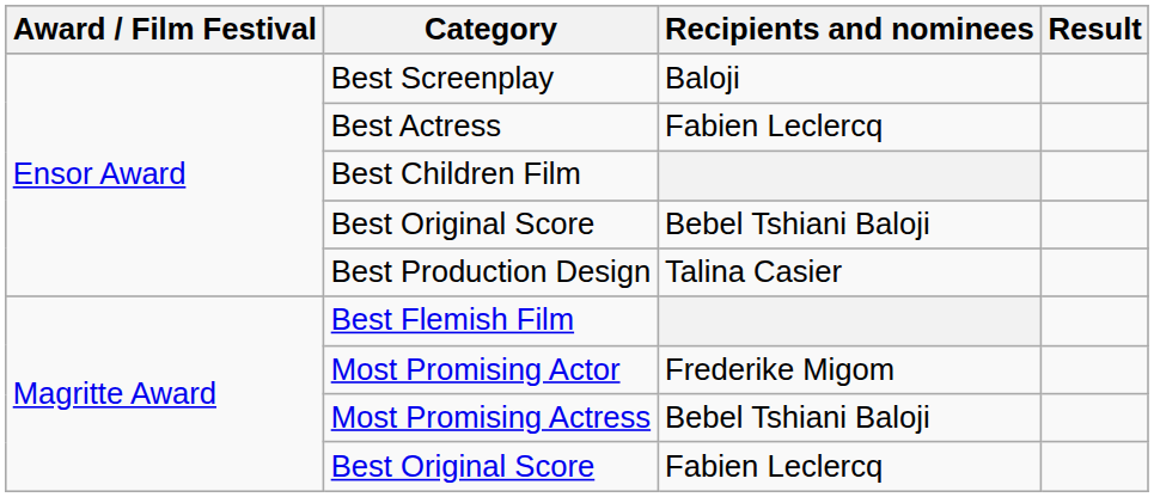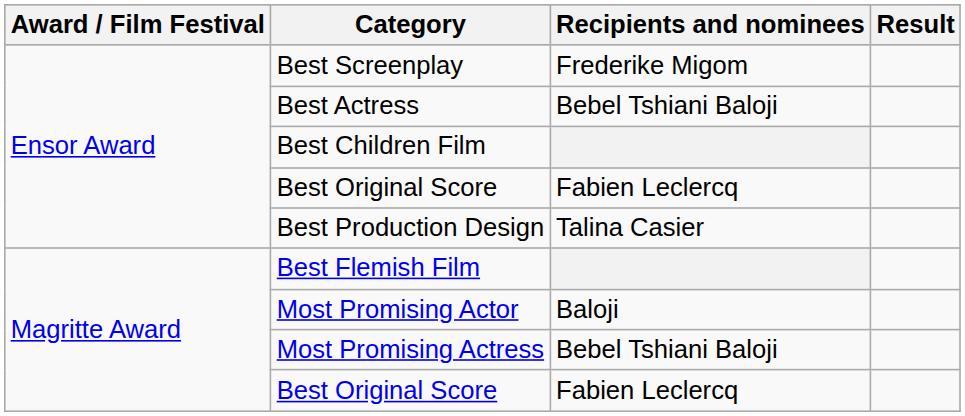Best Screenplay | Recipients and nominees: Baloji -> Frederike Migom
Best Actress | Recipients and nominees: Fabien Leclercq -> Bebel Tshiani Baloji
Ensor Award / Best Original Score | Recipients and nominees: Bebel Tshiani Baloji -> Fabien Leclercq
Most Promising Actor | Recipients and nominees: Frederike Migom -> Baloji
